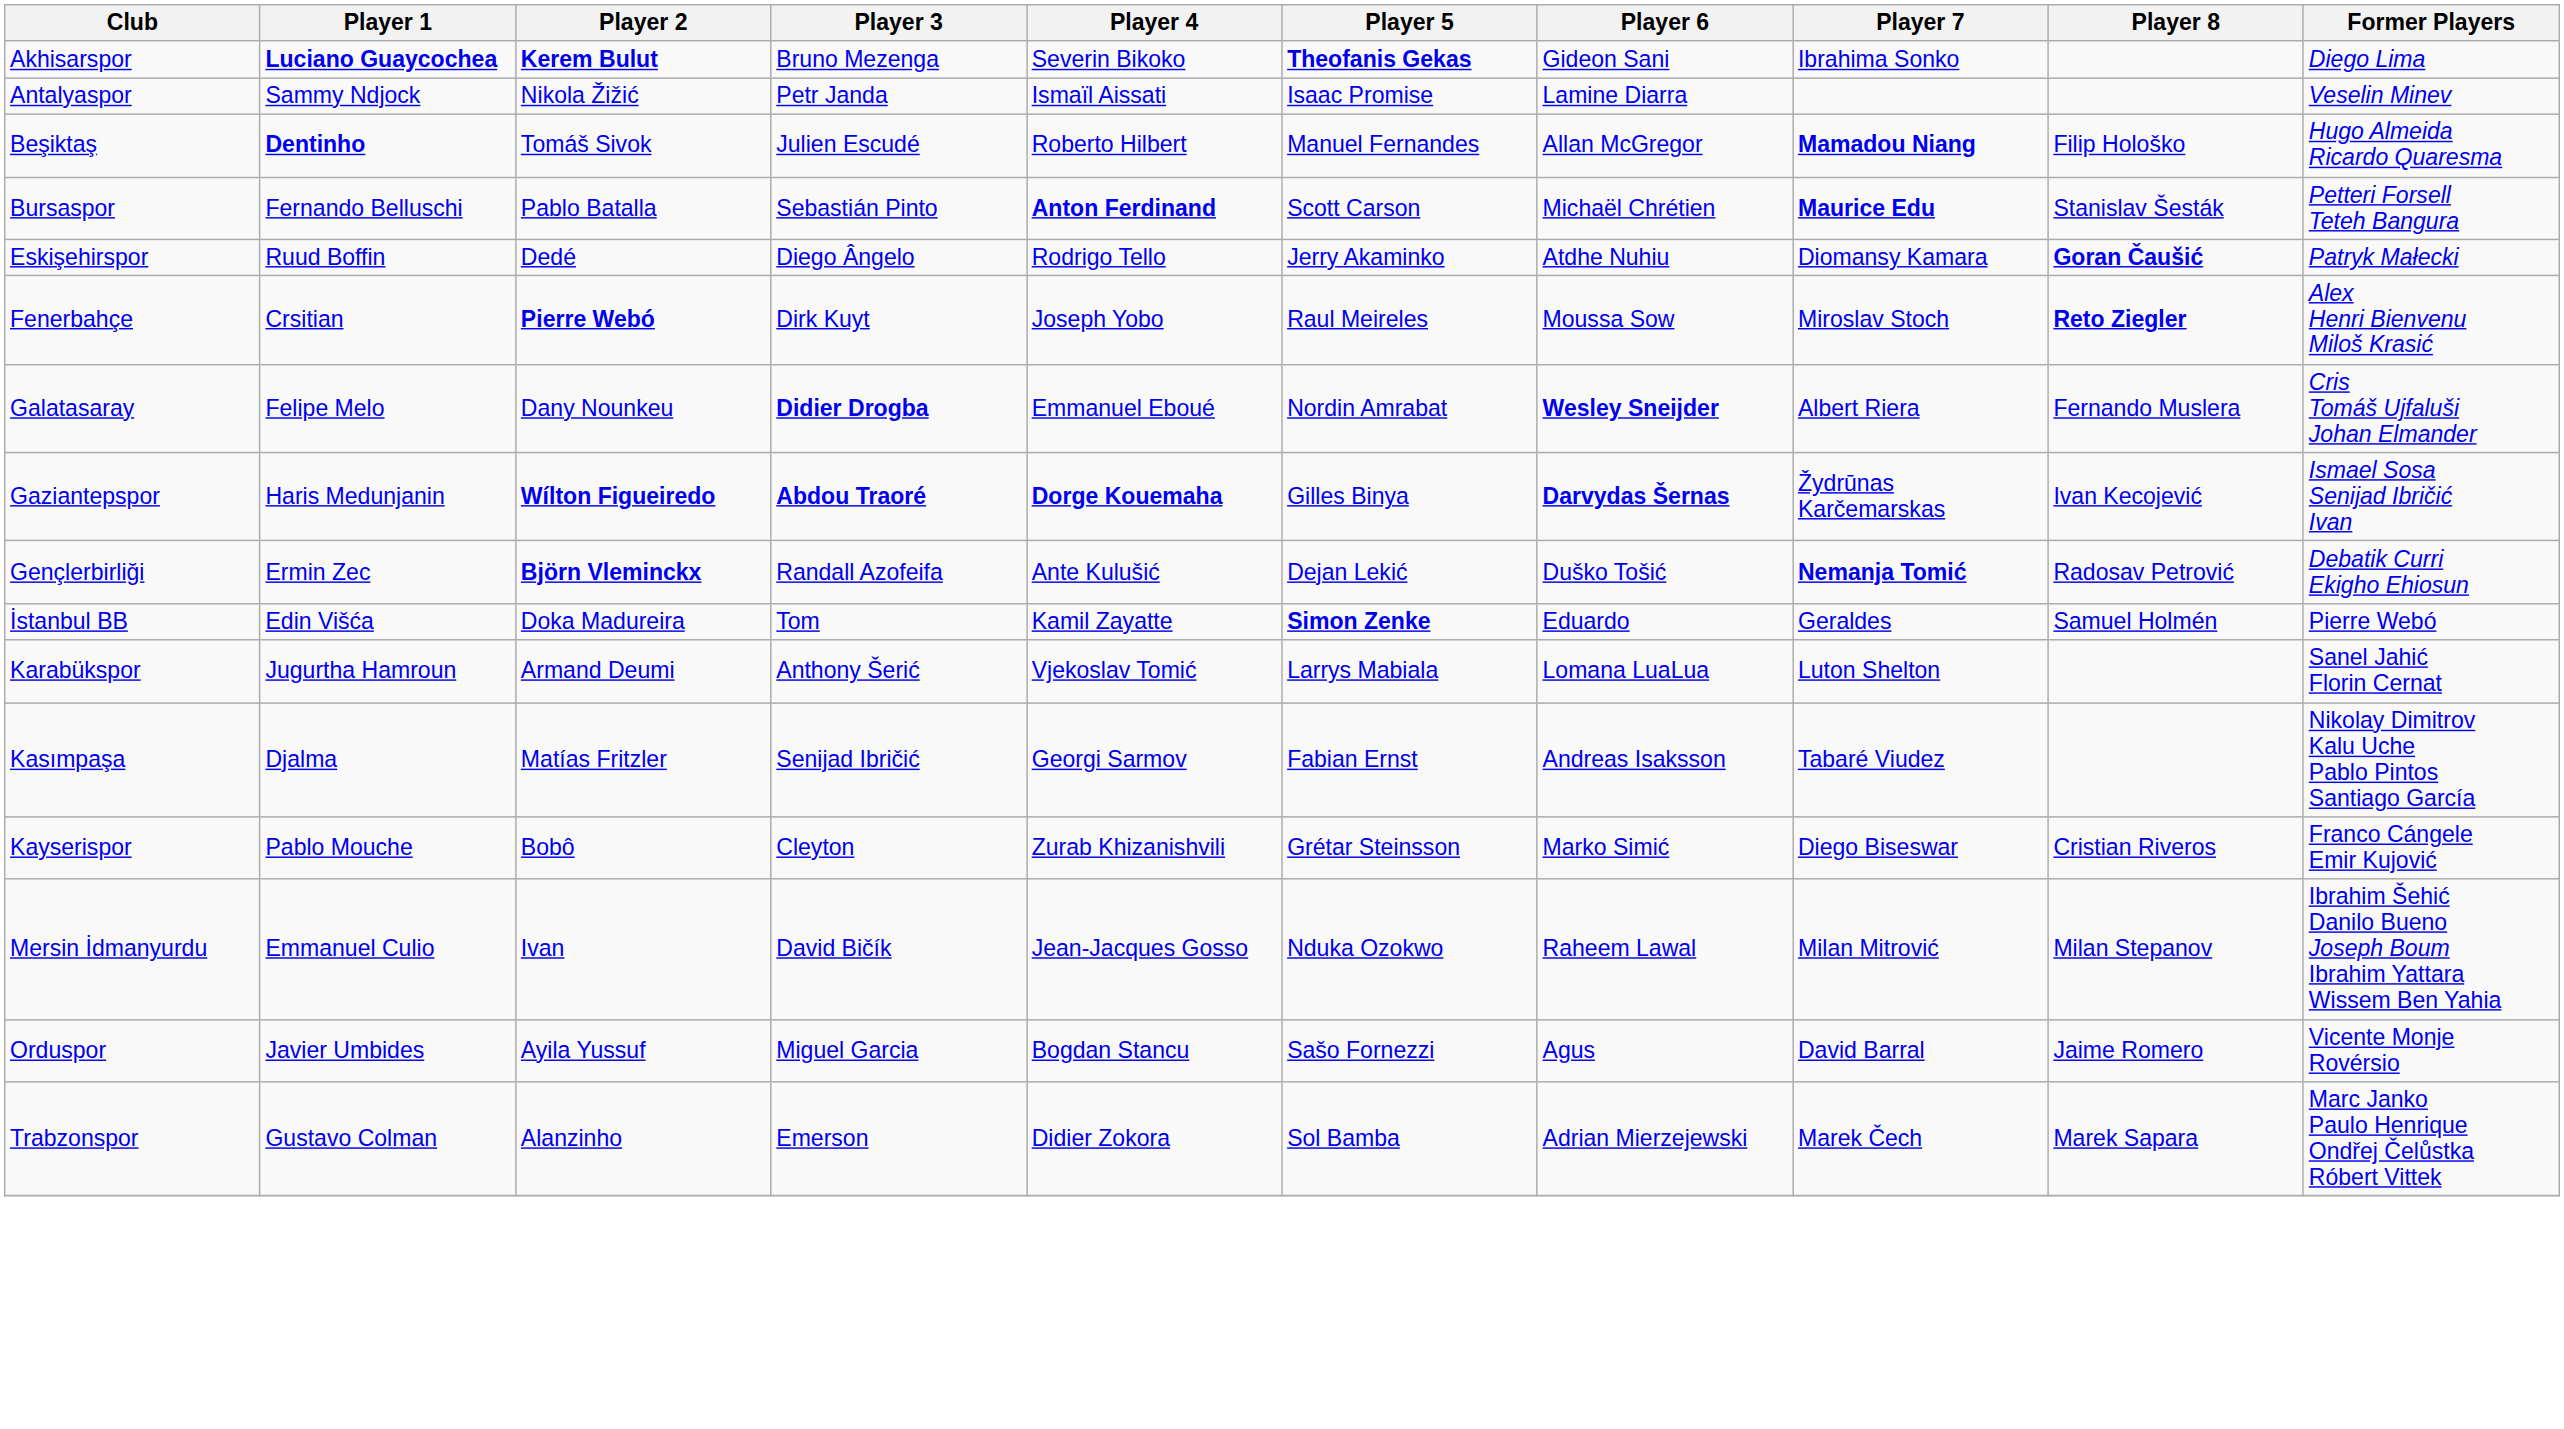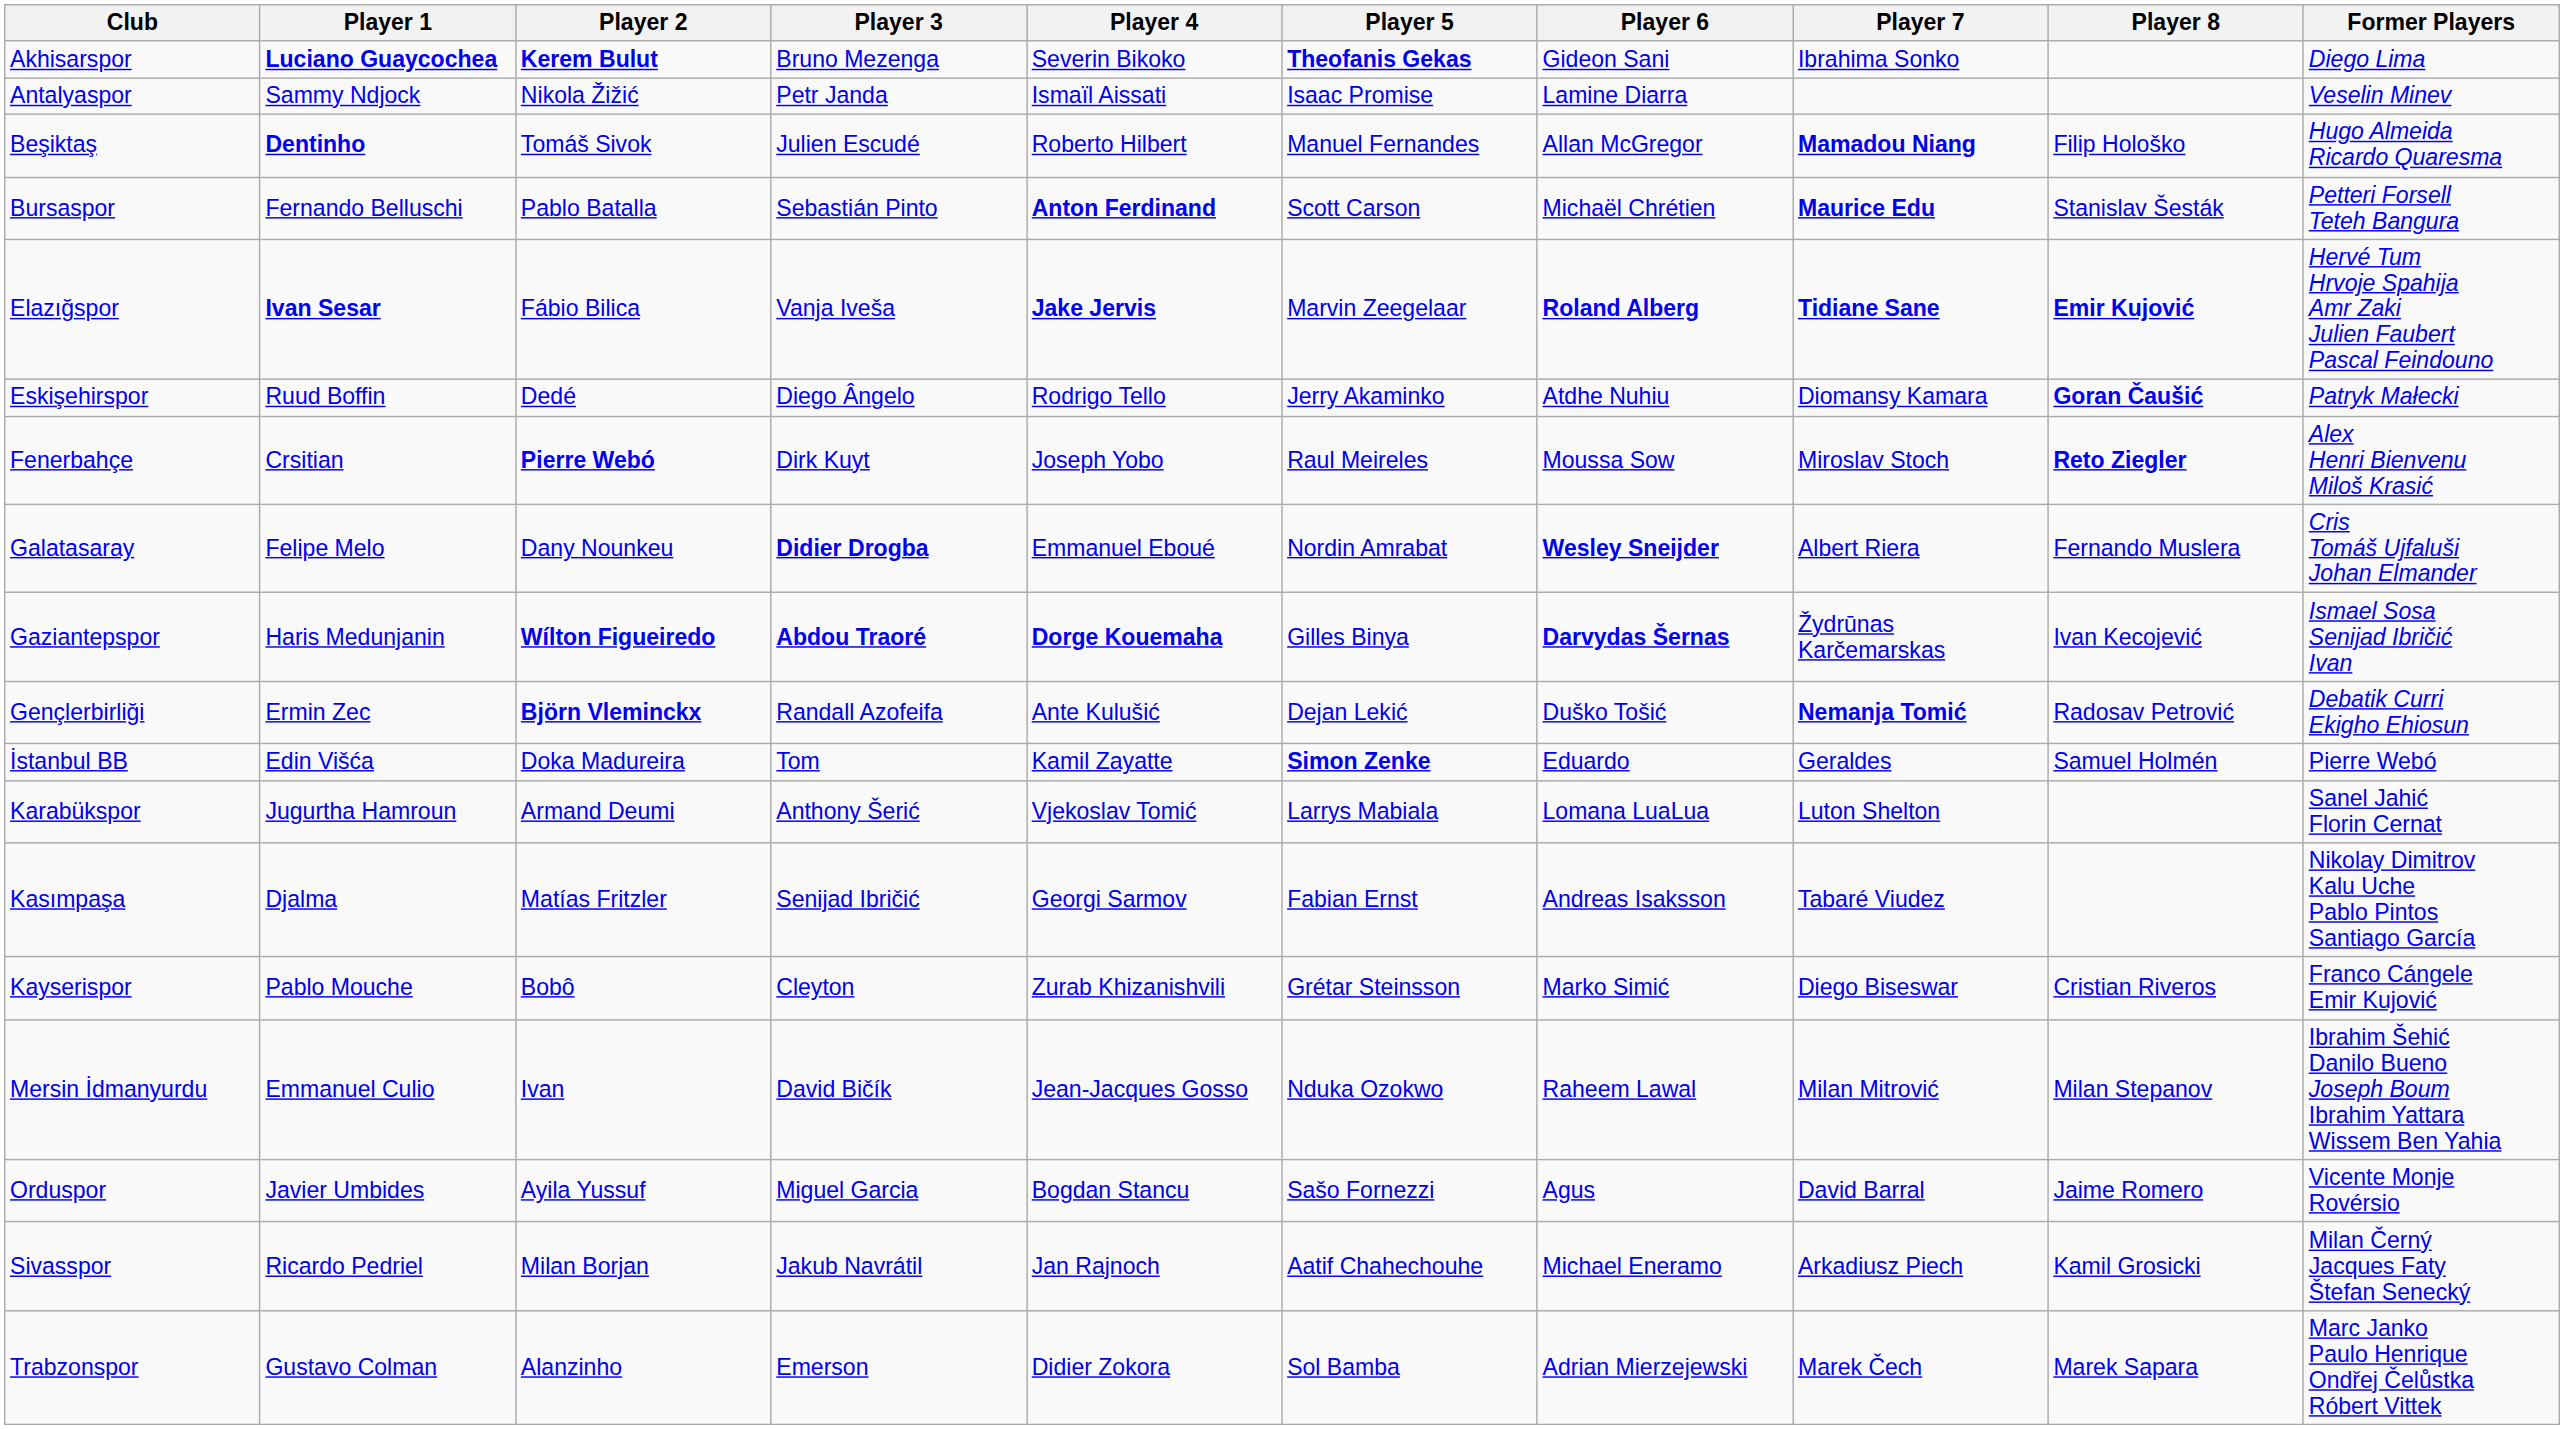+ row: Elazığspor | Ivan Sesar | Fábio Bilica | Vanja Iveša | Jake Jervis | Marvin Zeegelaar | Roland Alberg | Tidiane Sane | Emir Kujović | Hervé Tum Hrvoje Spahija Amr Zaki Julien Faubert Pascal Feindouno
+ row: Sivasspor | Ricardo Pedriel | Milan Borjan | Jakub Navrátil | Jan Rajnoch | Aatif Chahechouhe | Michael Eneramo | Arkadiusz Piech | Kamil Grosicki | Milan Černý Jacques Faty Štefan Senecký
